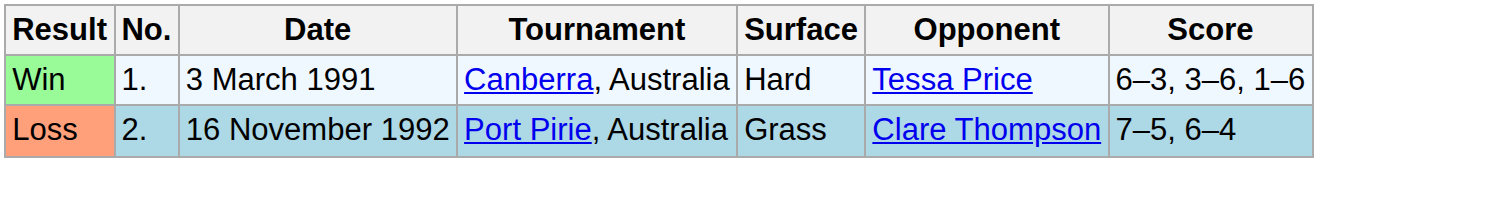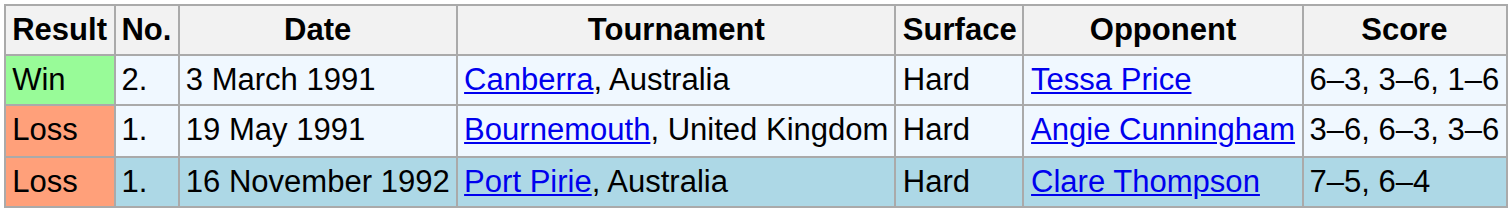3 March 1991 | No.: 1. -> 2.
+ row: Loss | 1. | 19 May 1991 | Bournemouth, United Kingdom | Hard | Angie Cunningham | 3–6, 6–3, 3–6
16 November 1992 | No.: 2. -> 1.
16 November 1992 | Surface: Grass -> Hard
